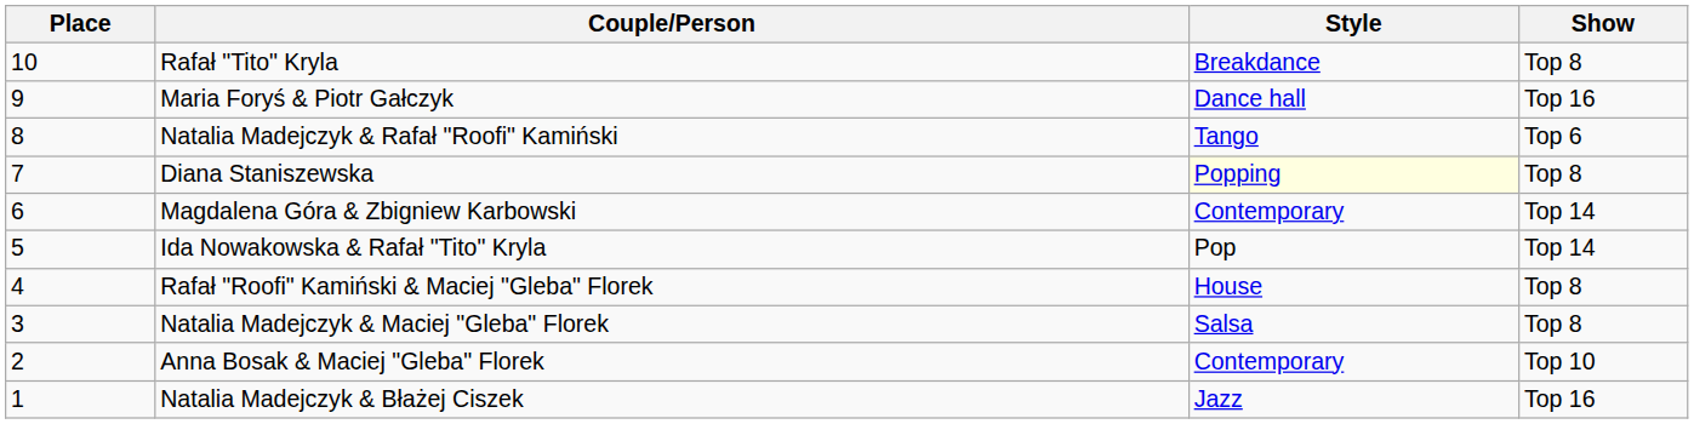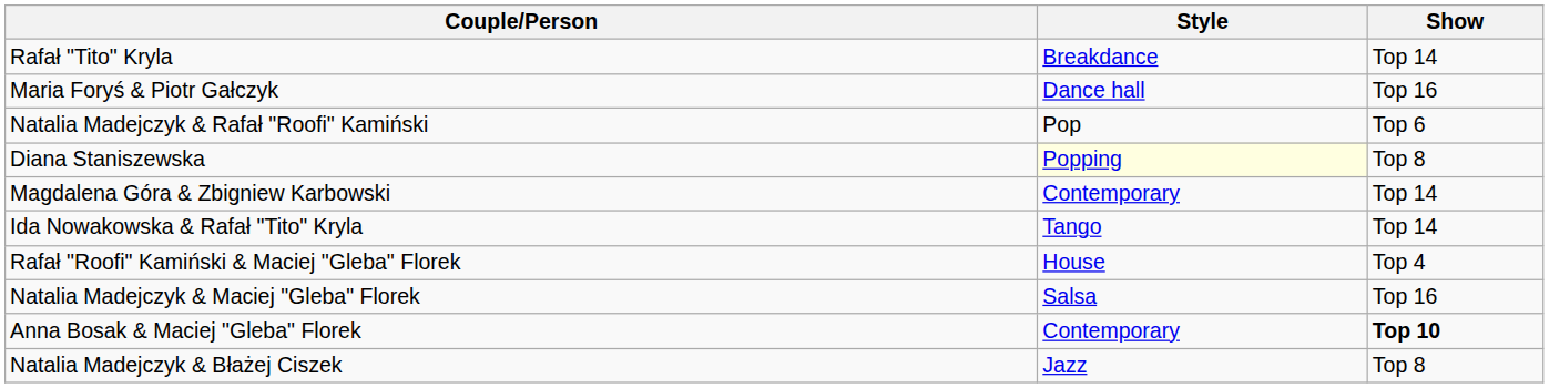- column: Place | 10 | 9 | 8 | 7 | 6 | 5 | 4 | 3 | 2 | 1
Rafał "Tito" Kryla | Show: Top 8 -> Top 14
Natalia Madejczyk & Rafał "Roofi" Kamiński | Style: Tango -> Pop
Ida Nowakowska & Rafał "Tito" Kryla | Style: Pop -> Tango
Rafał "Roofi" Kamiński & Maciej "Gleba" Florek | Show: Top 8 -> Top 4
Natalia Madejczyk & Maciej "Gleba" Florek | Show: Top 8 -> Top 16
Anna Bosak & Maciej "Gleba" Florek | Show: normal -> bold
Natalia Madejczyk & Błażej Ciszek | Show: Top 16 -> Top 8
